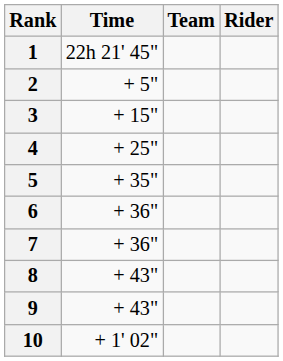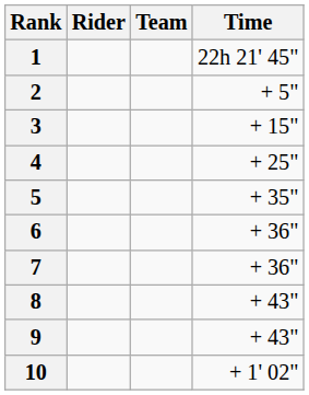columns swapped: Rider <-> Time
